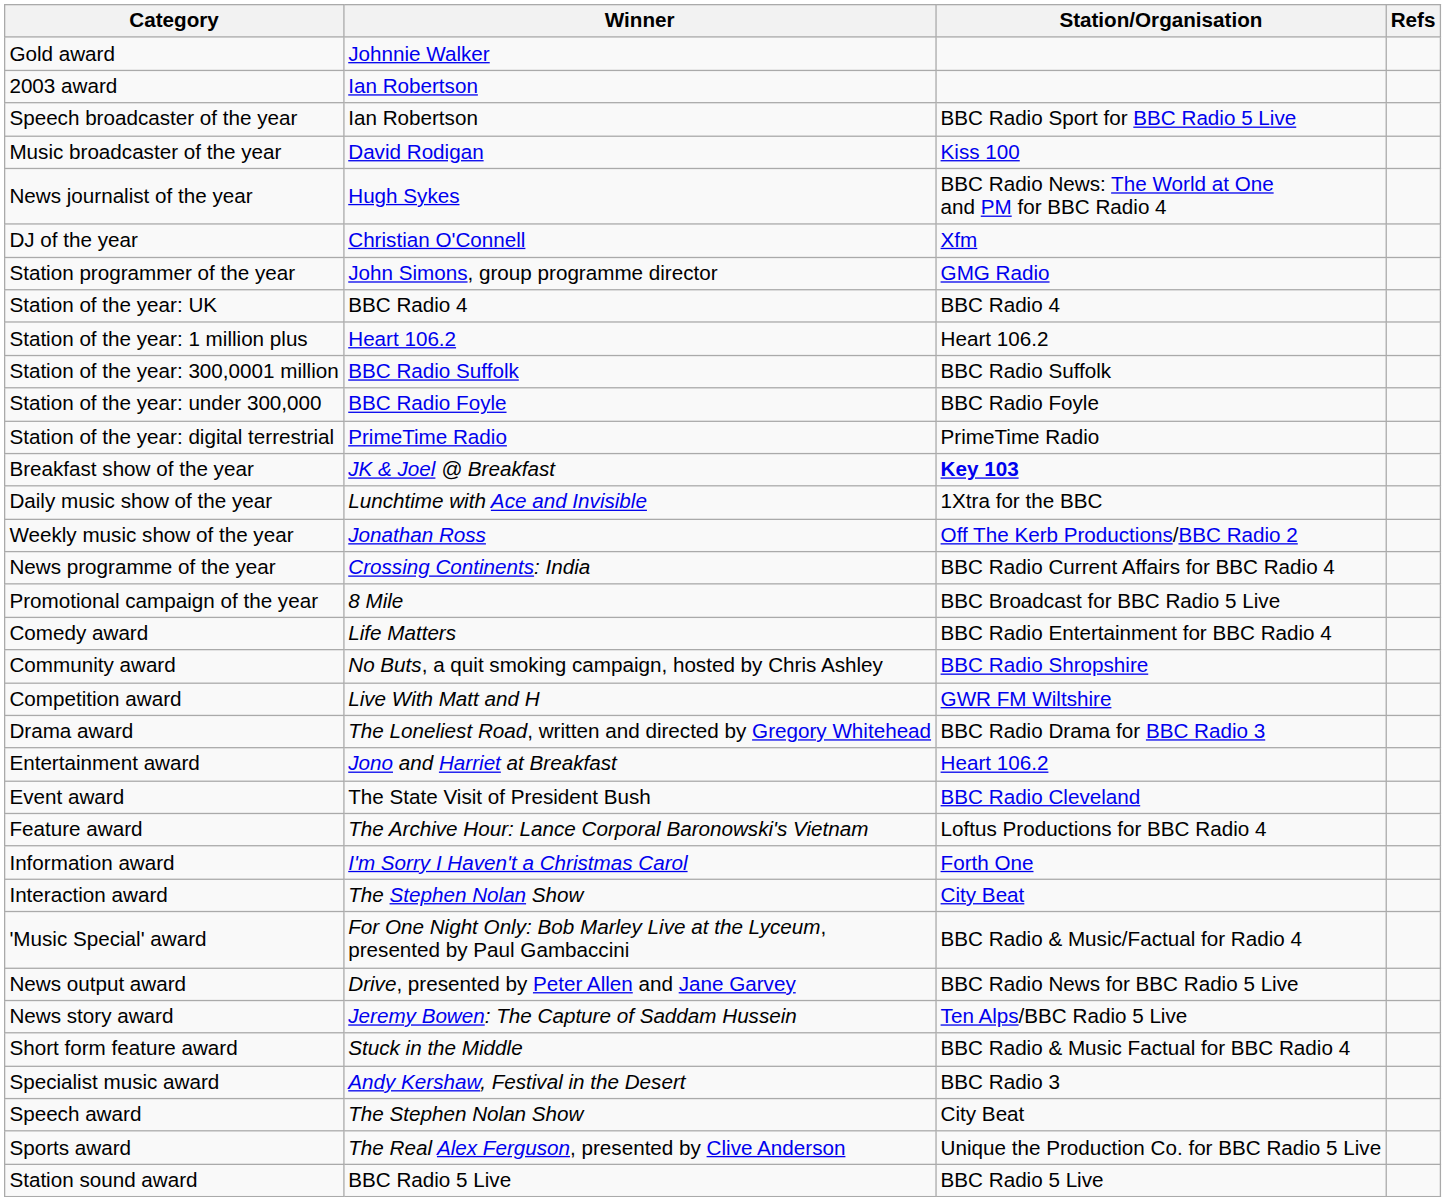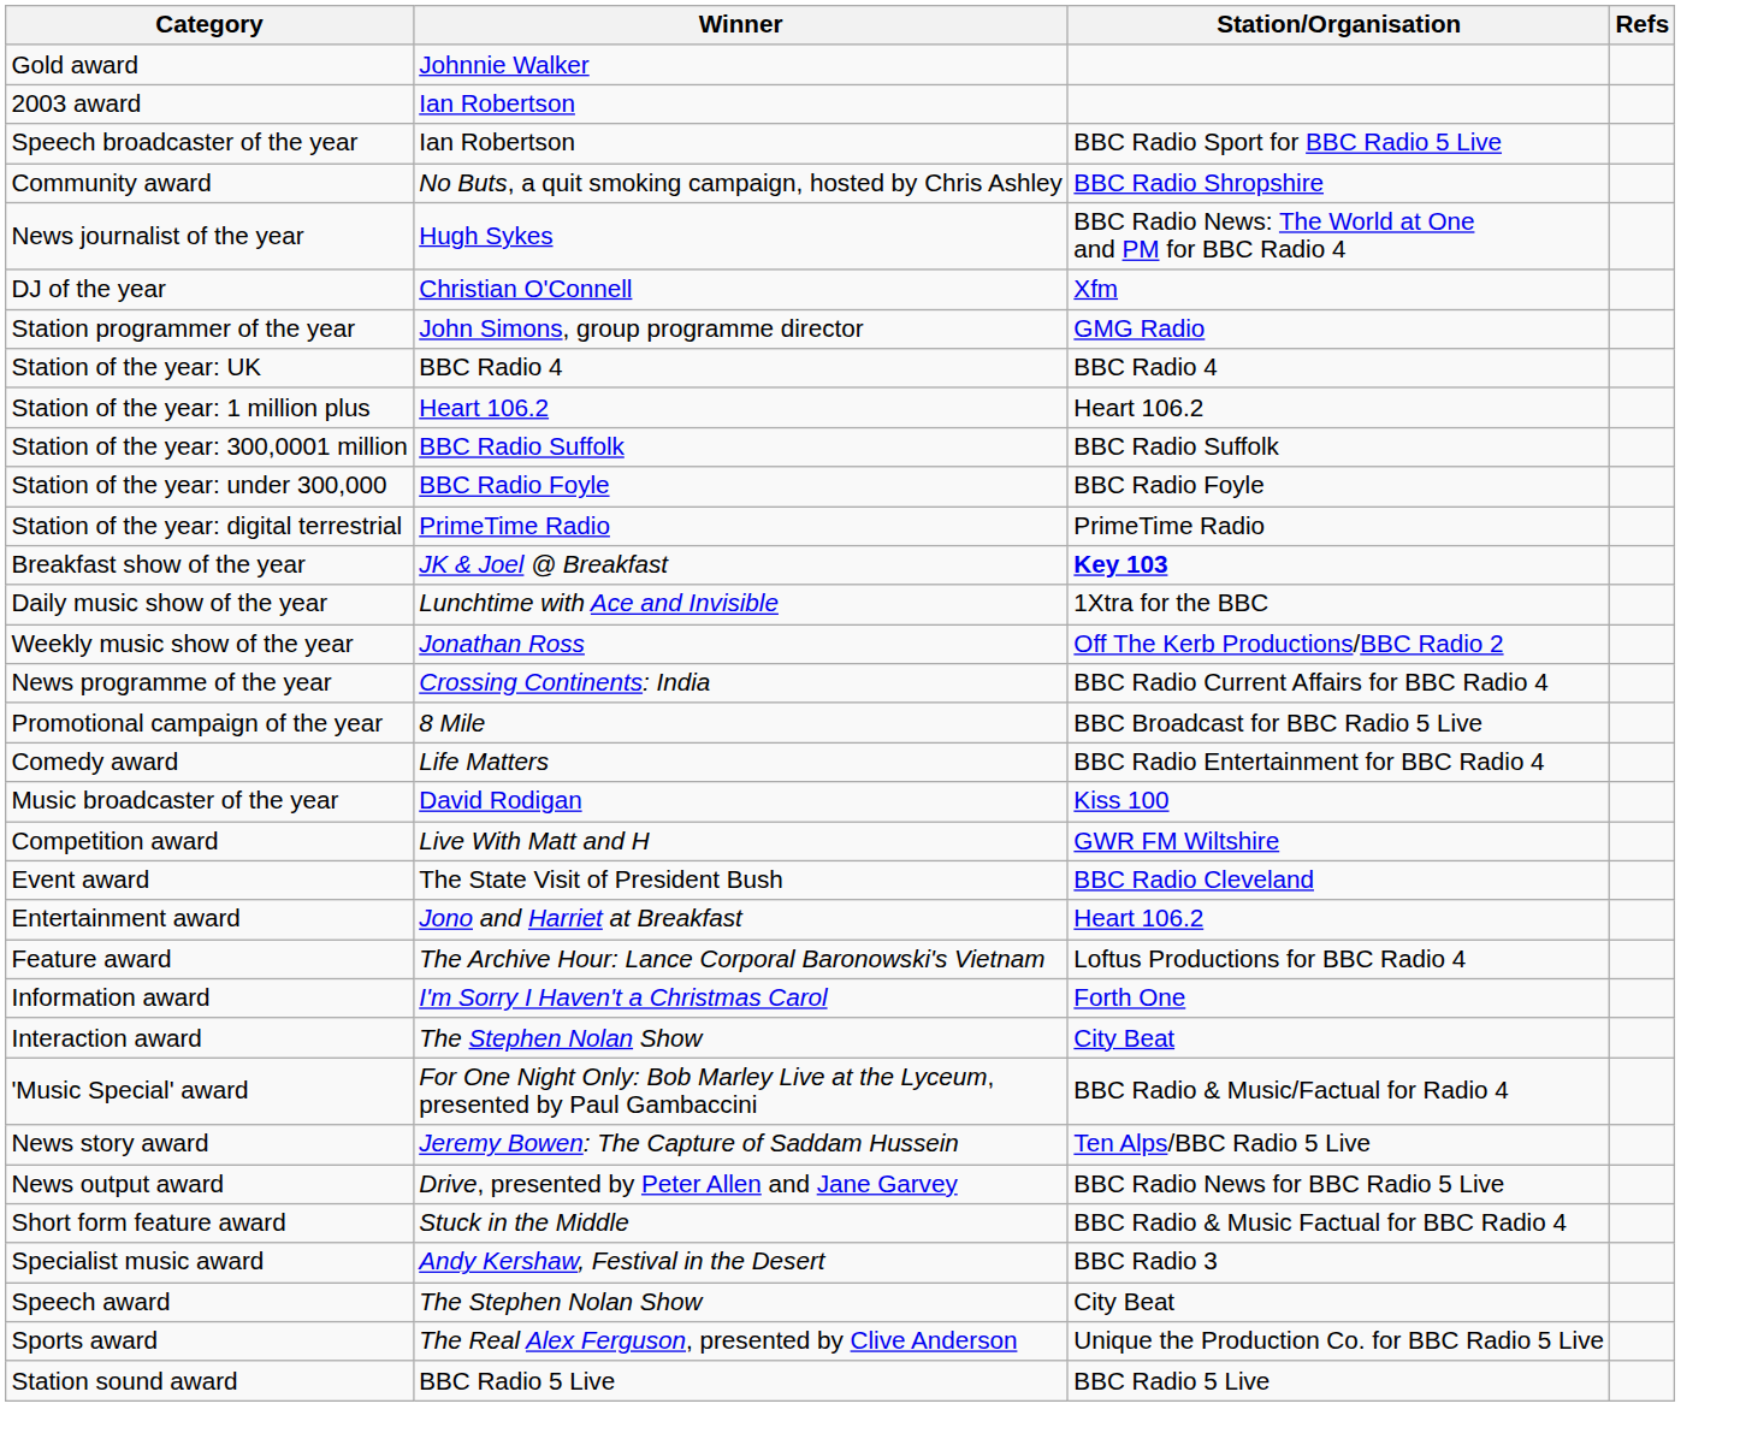rows swapped: Music broadcaster of the year <-> Community award
- row: Drama award | The Loneliest Road, written and directed by Gregory Whitehead | BBC Radio Drama for BBC Radio 3
rows swapped: Entertainment award <-> Event award
rows swapped: News output award <-> News story award
